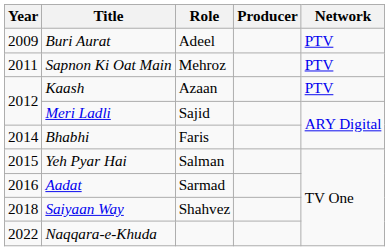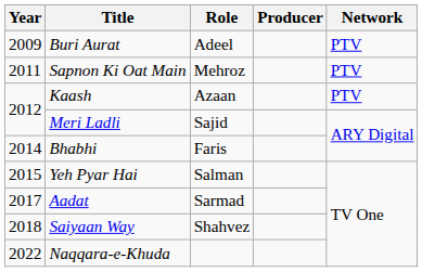Aadat | Year: 2016 -> 2017
